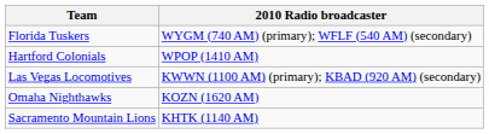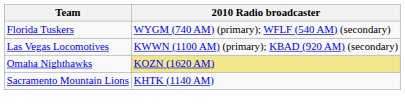- row: Hartford Colonials | WPOP (1410 AM)
Omaha Nighthawks | 2010 Radio broadcaster: no background -> khaki background
